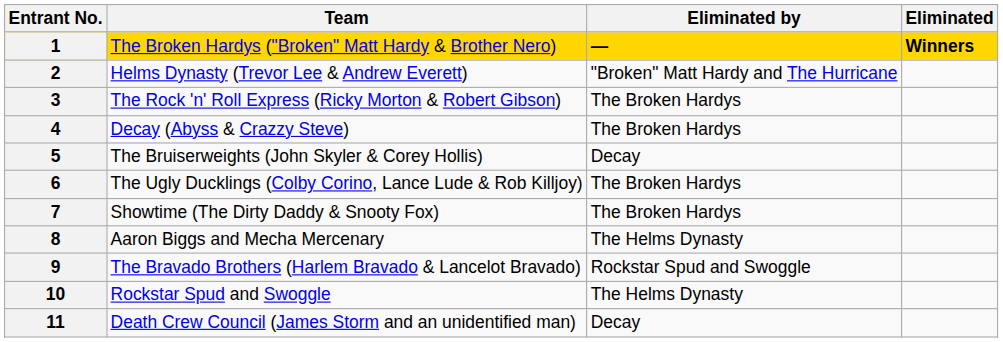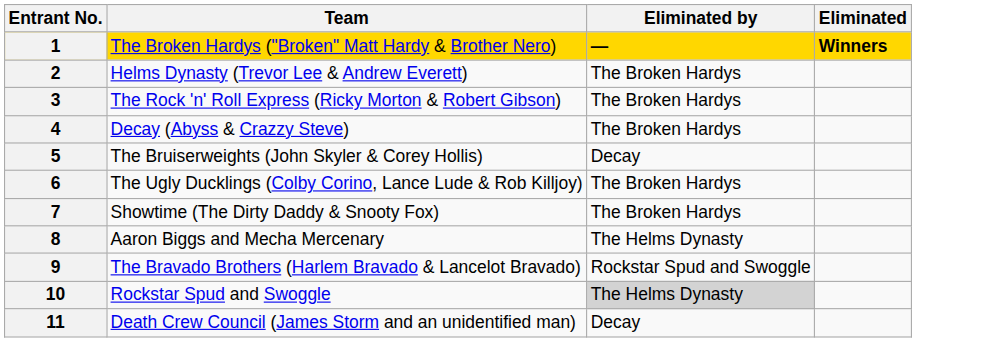2 | Eliminated by: "Broken" Matt Hardy and The Hurricane -> The Broken Hardys
10 | Eliminated by: no background -> lightgrey background
